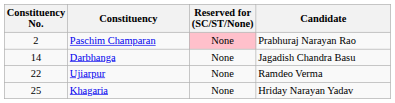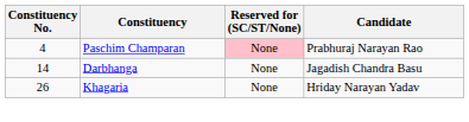Paschim Champaran | Constituency No.: 2 -> 4
- row: 22 | Ujiarpur | None | Ramdeo Verma
Khagaria | Constituency No.: 25 -> 26
